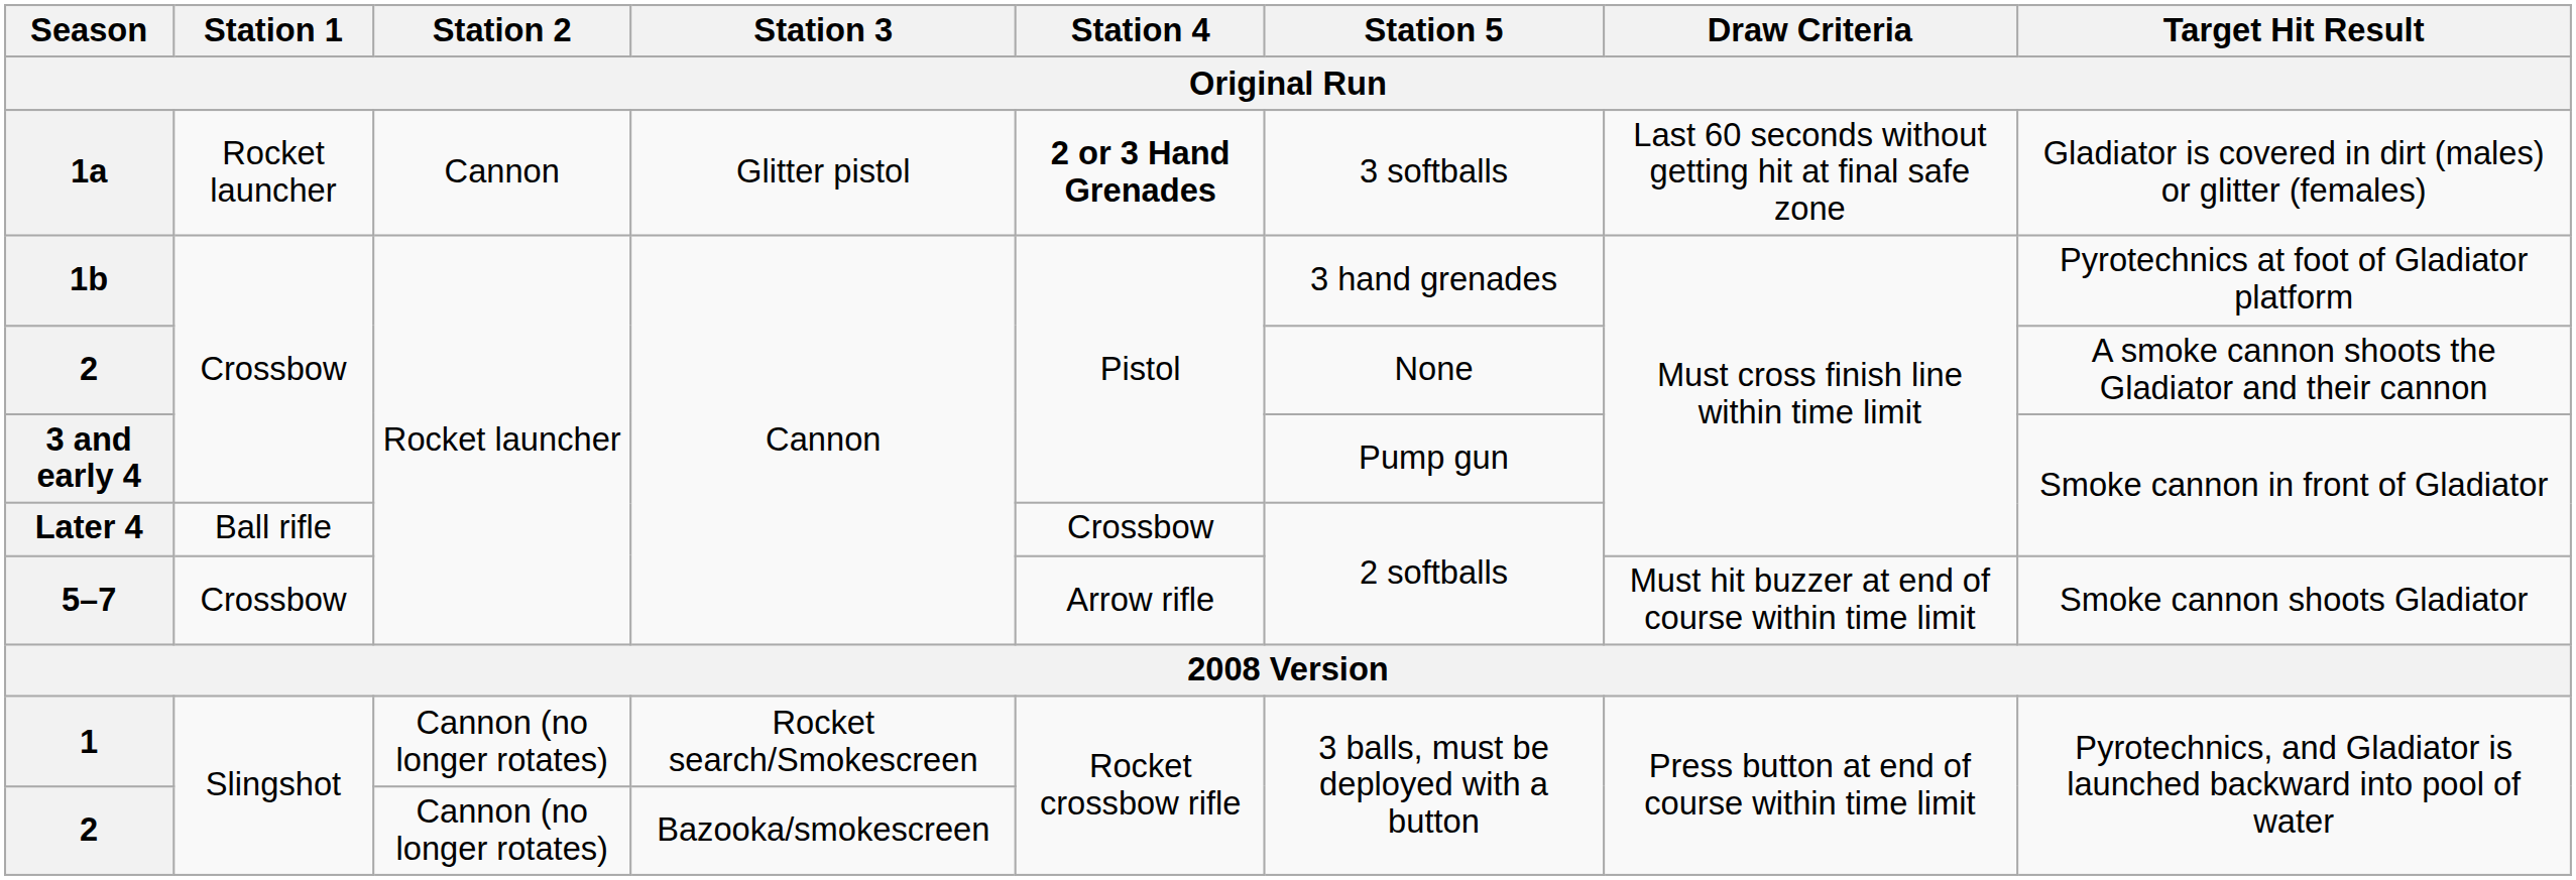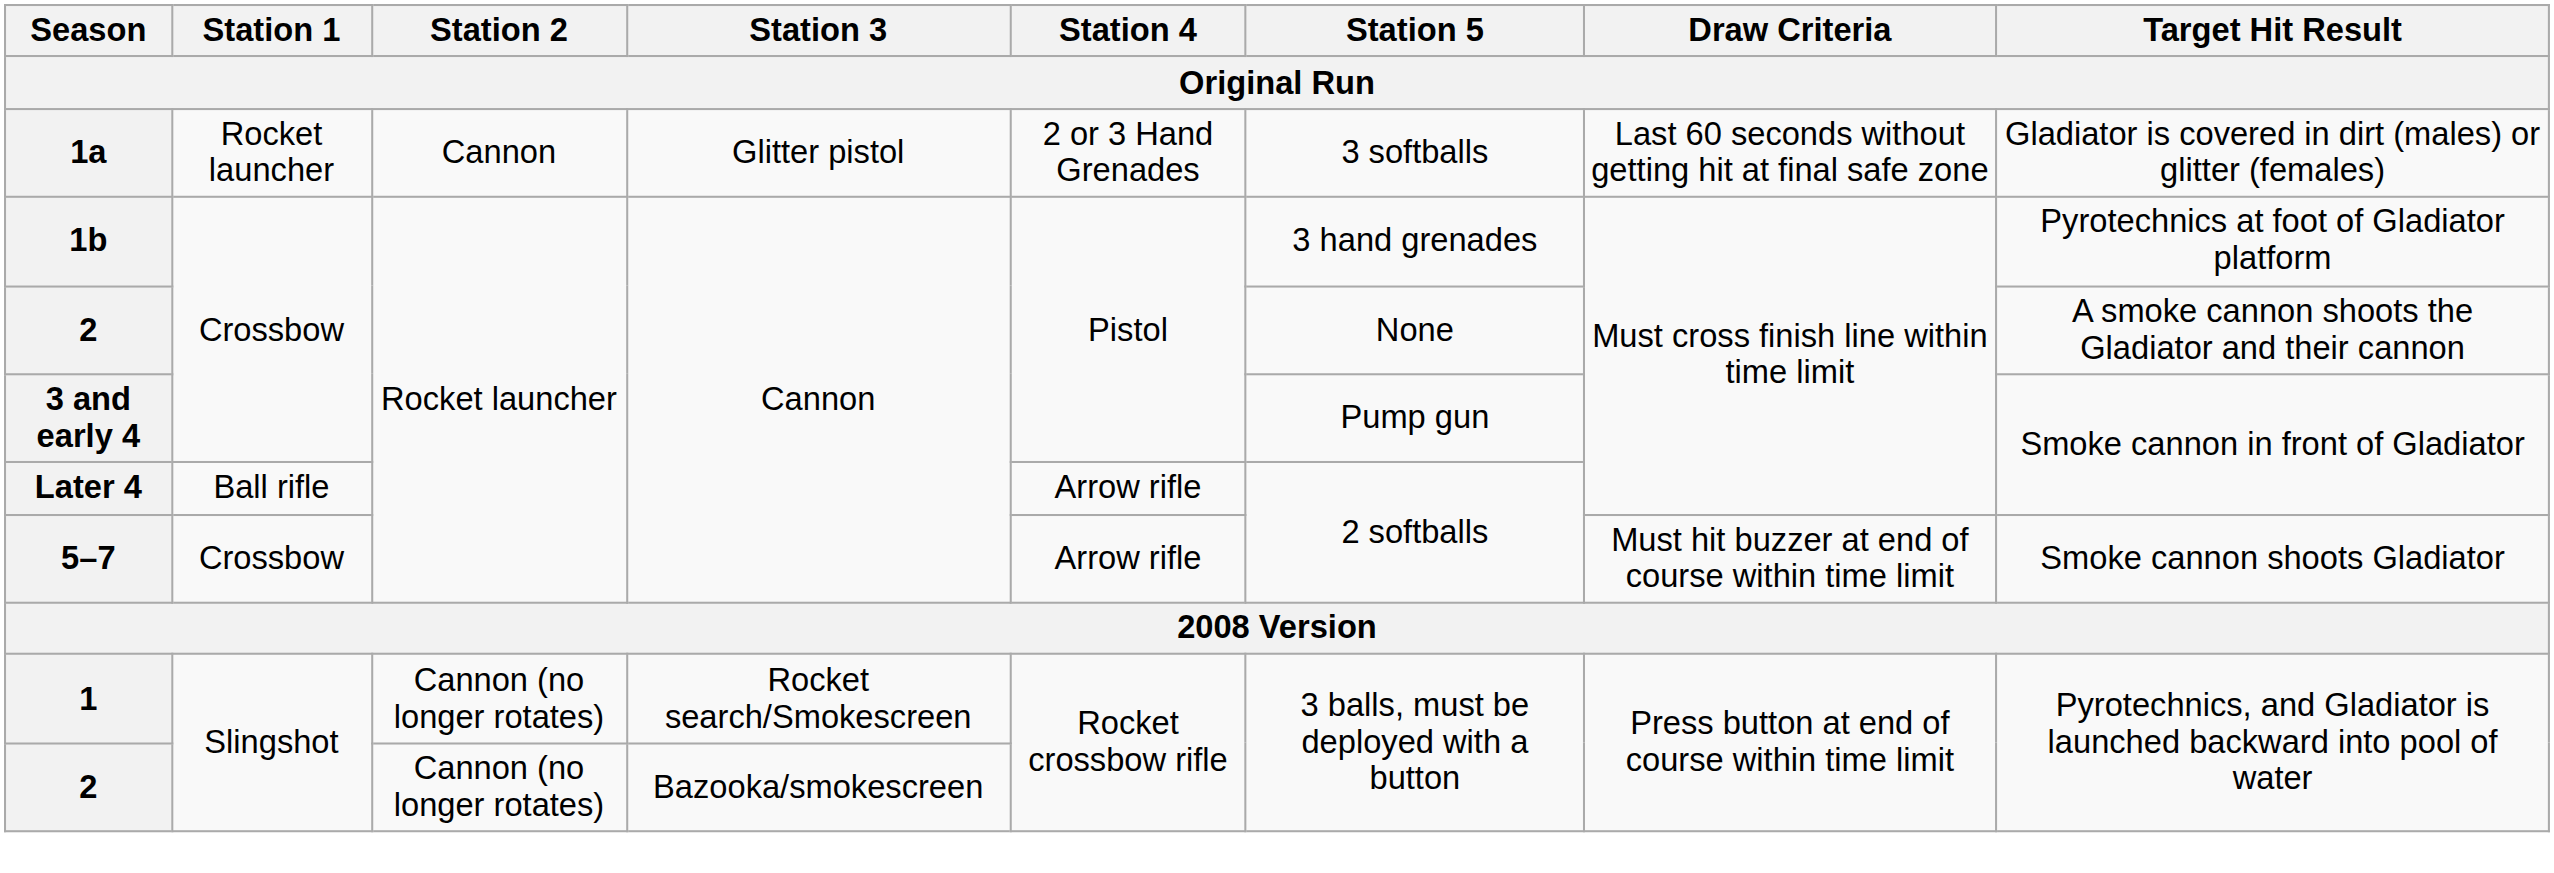1a | Station 4: bold -> normal
Later 4 | Station 4: Crossbow -> Arrow rifle
